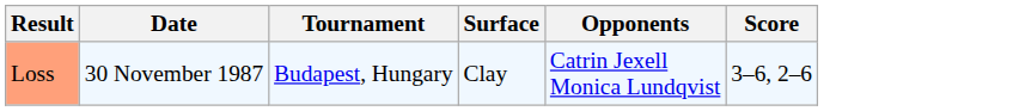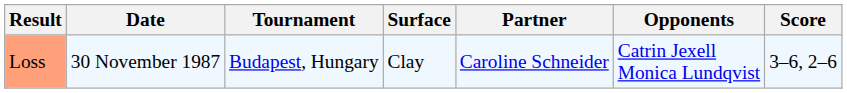+ column: Partner | Caroline Schneider
